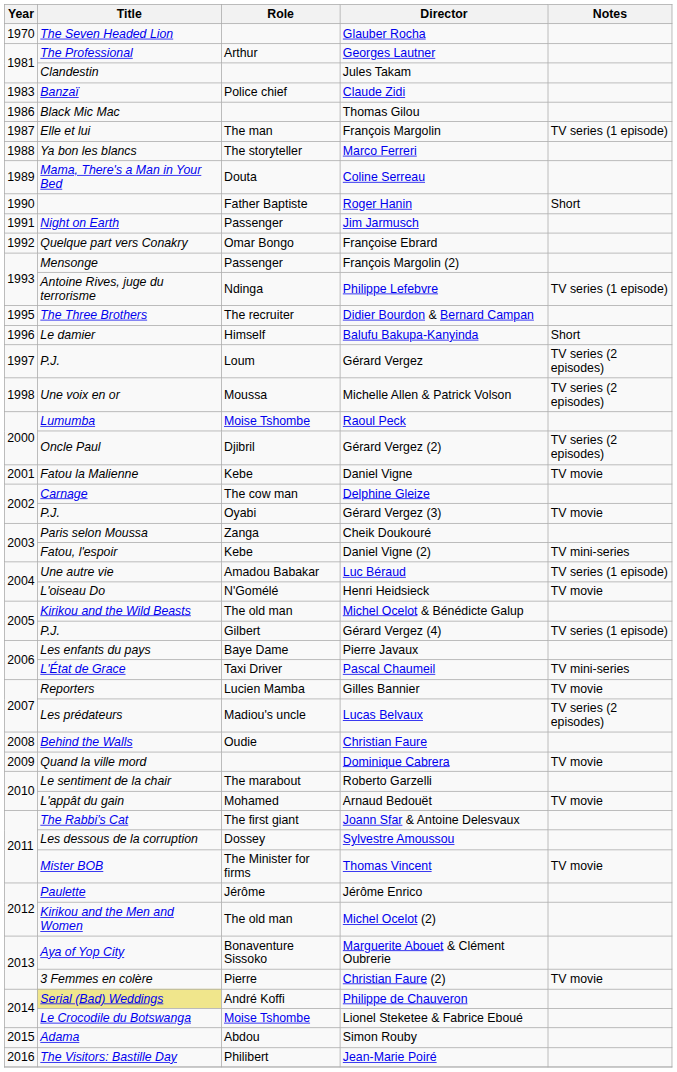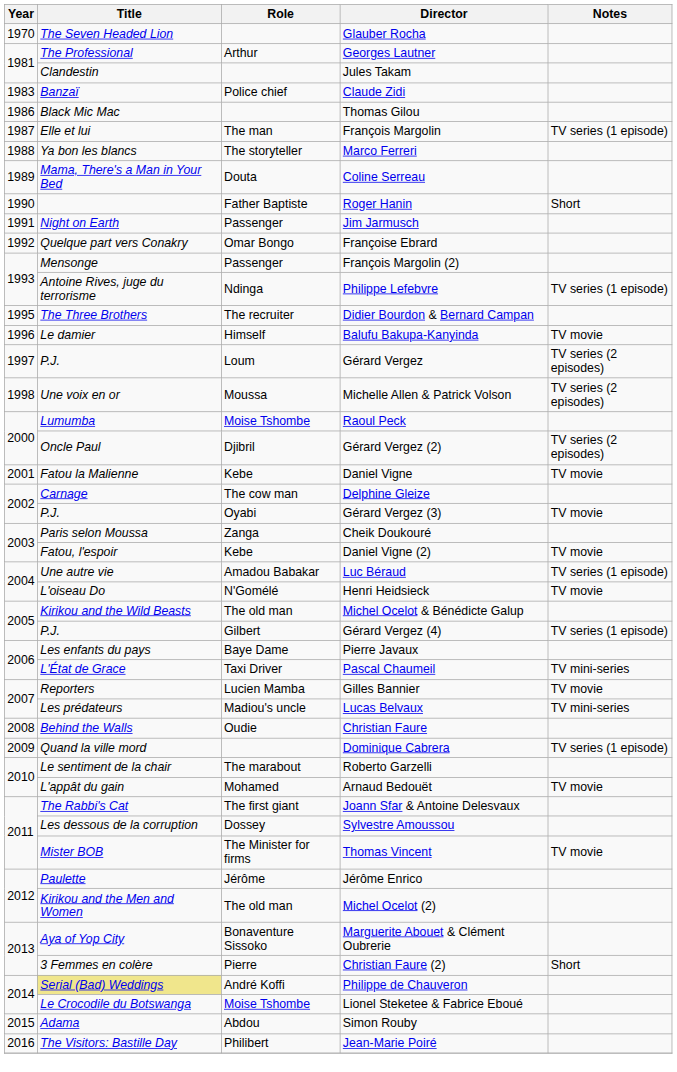Balufu Bakupa-Kanyinda | Notes: Short -> TV movie
Daniel Vigne (2) | Notes: TV mini-series -> TV movie
Lucas Belvaux | Notes: TV series (2 episodes) -> TV mini-series
Dominique Cabrera | Notes: TV movie -> TV series (1 episode)
Christian Faure (2) | Notes: TV movie -> Short
